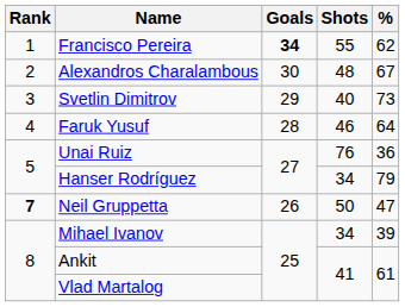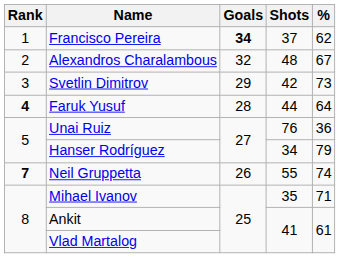Francisco Pereira | Shots: 55 -> 37
Alexandros Charalambous | Goals: 30 -> 32
Svetlin Dimitrov | Shots: 40 -> 42
Faruk Yusuf | Rank: normal -> bold
Faruk Yusuf | Shots: 46 -> 44
Neil Gruppetta | Shots: 50 -> 55
Neil Gruppetta | %: 47 -> 74
Mihael Ivanov | Shots: 34 -> 35
Mihael Ivanov | %: 39 -> 71
